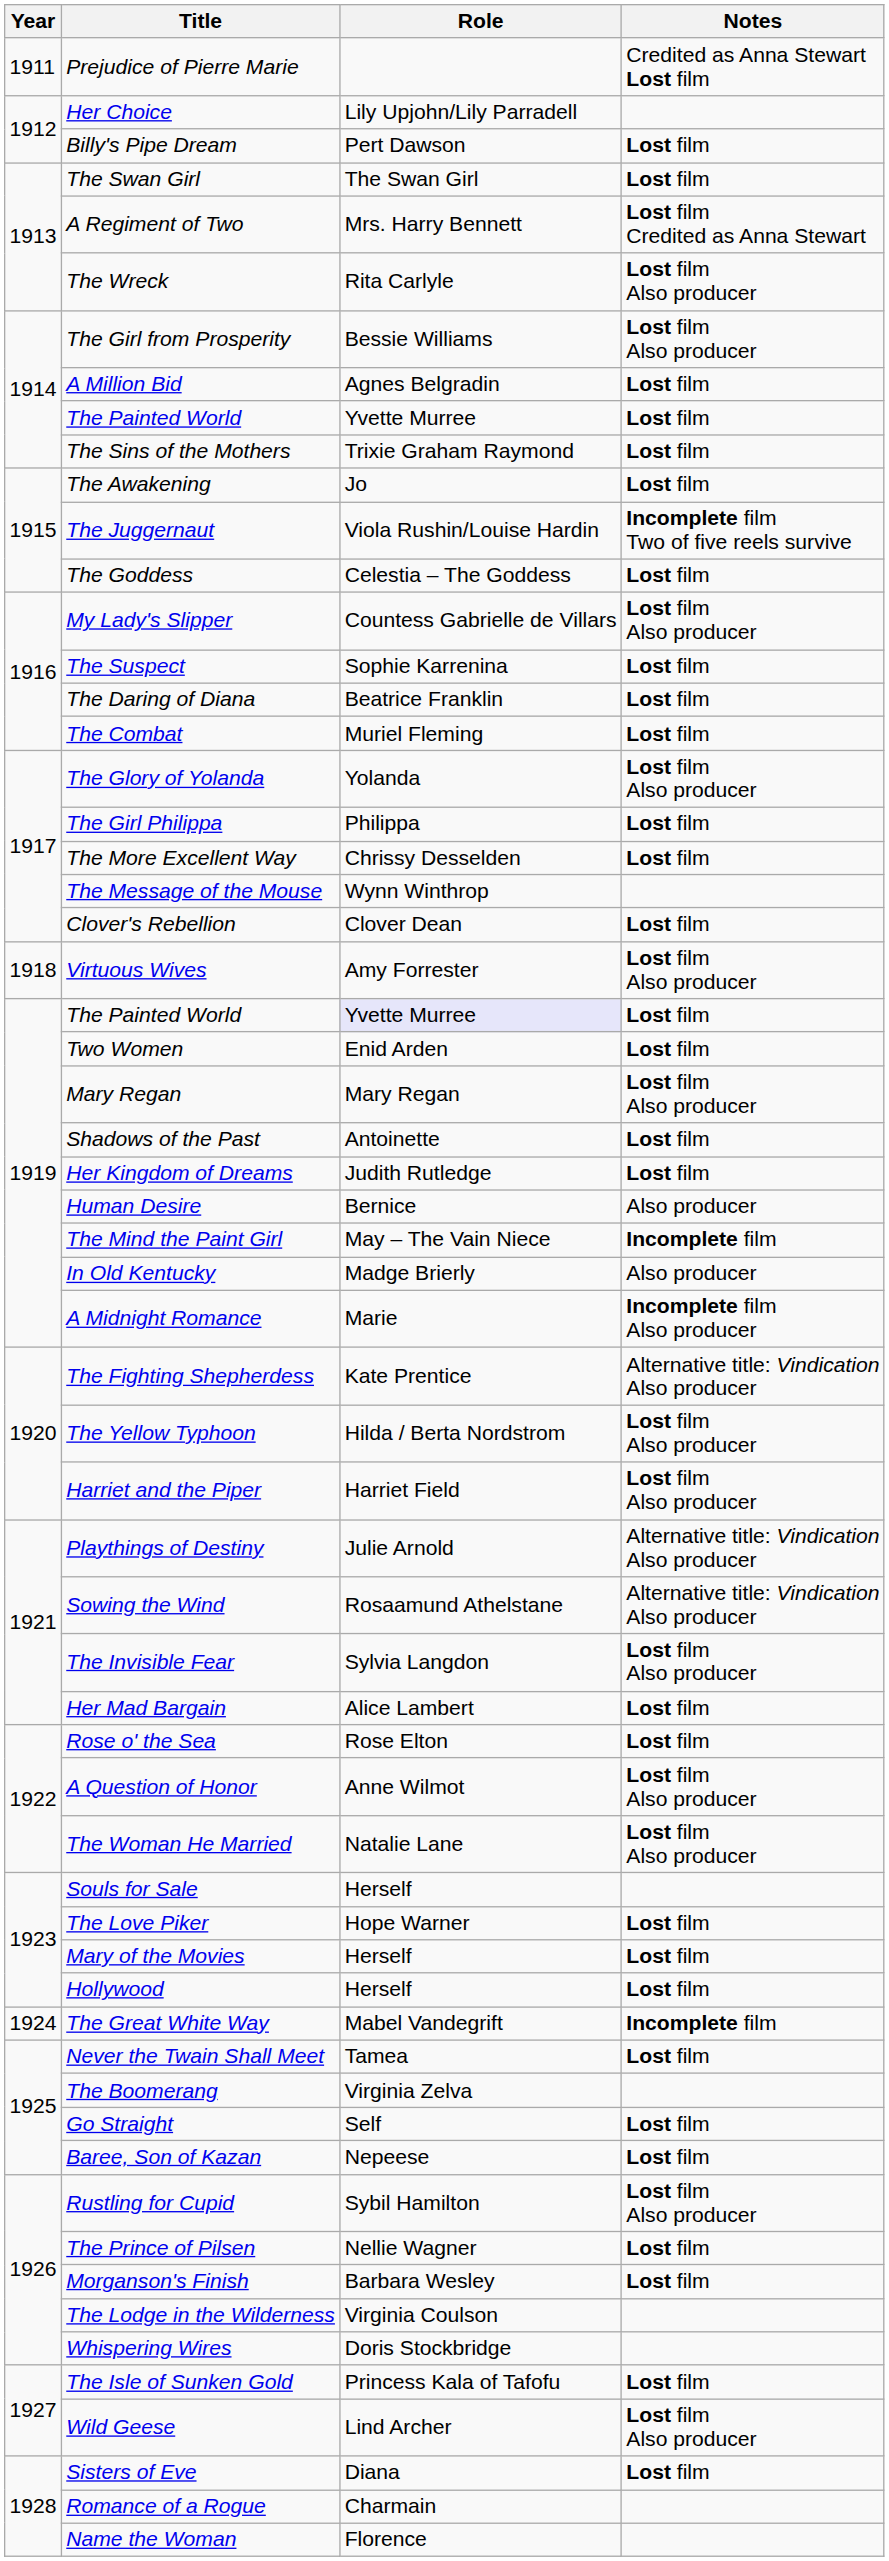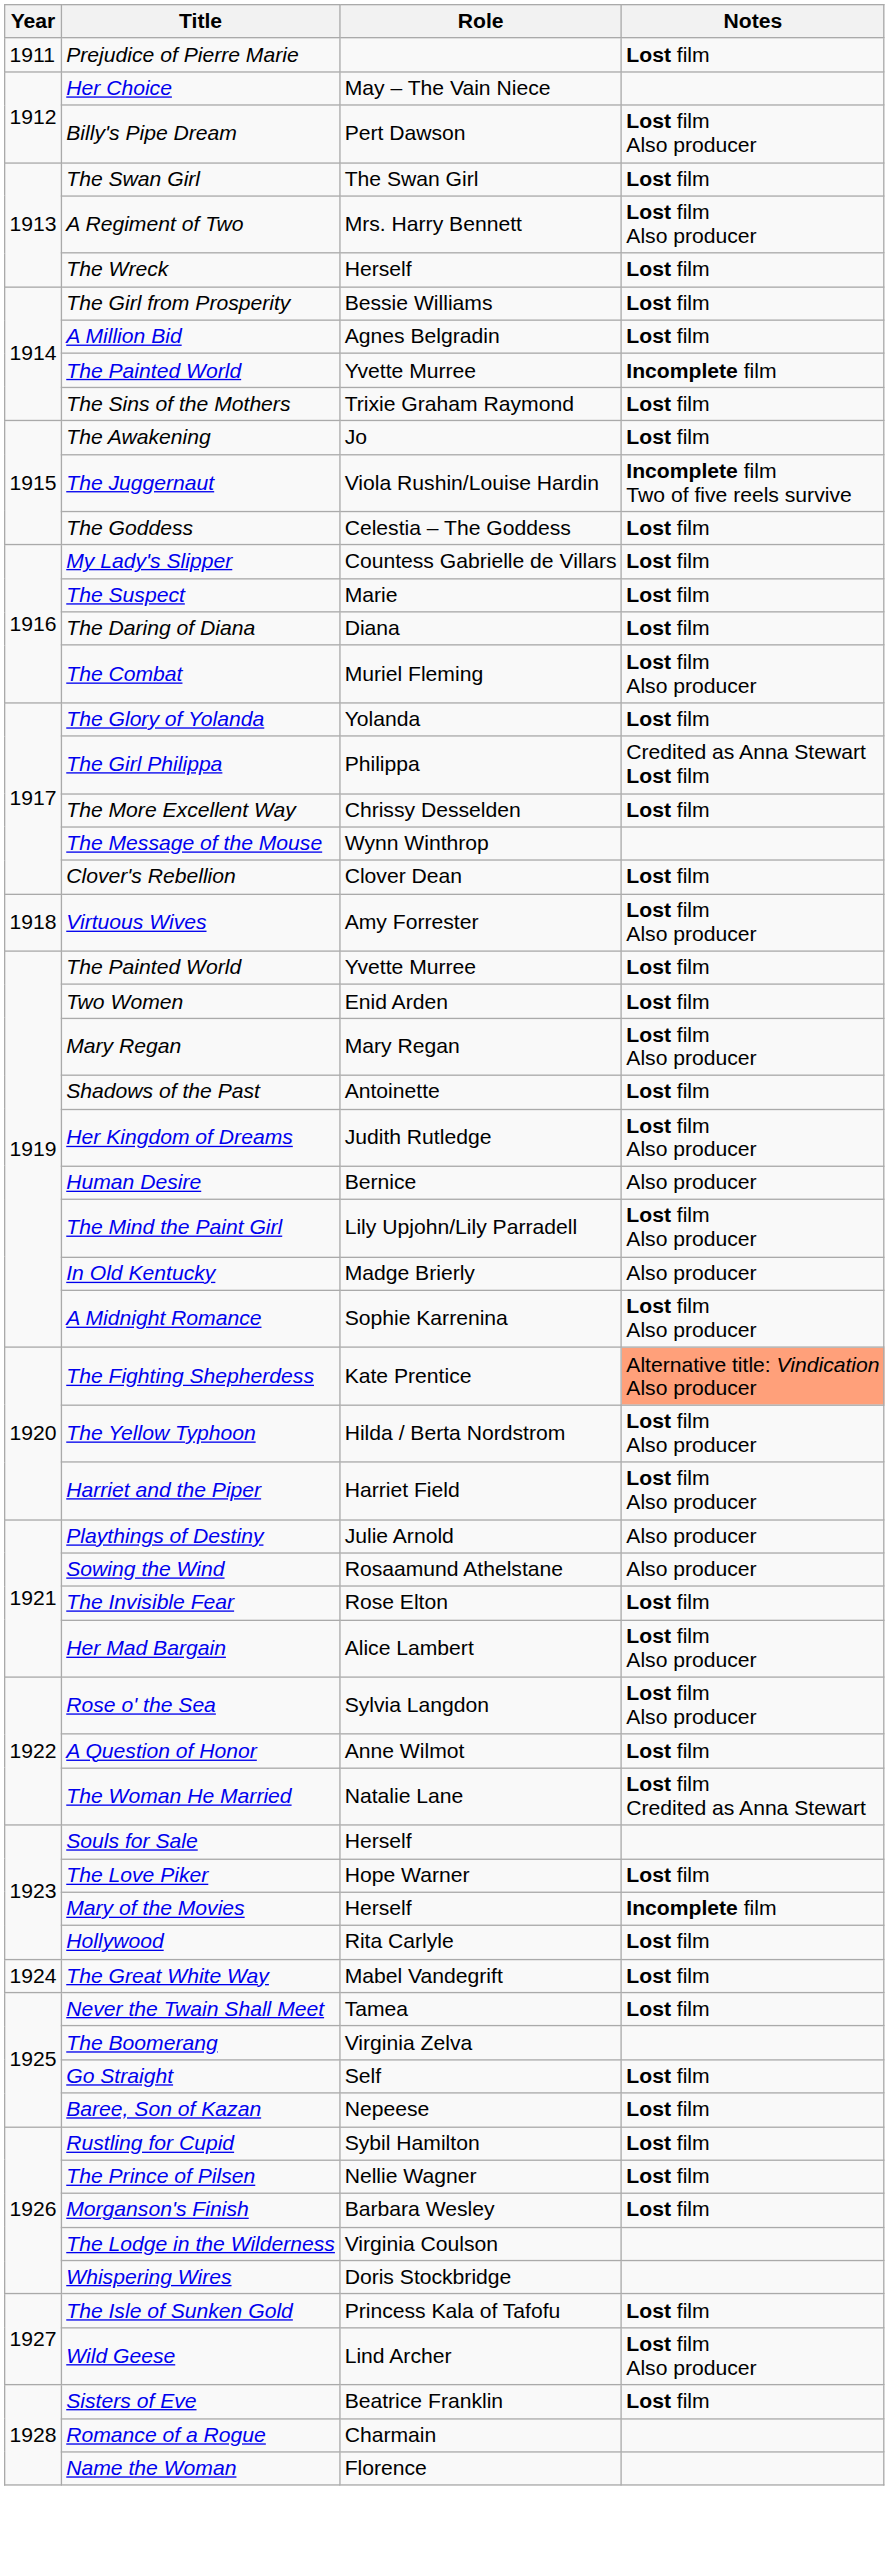Prejudice of Pierre Marie | Notes: Credited as Anna Stewart Lost film -> Lost film
Her Choice | Role: Lily Upjohn/Lily Parradell -> May – The Vain Niece
Billy's Pipe Dream | Notes: Lost film -> Lost film Also producer
A Regiment of Two | Notes: Lost film Credited as Anna Stewart -> Lost film Also producer
The Wreck | Role: Rita Carlyle -> Herself
The Wreck | Notes: Lost film Also producer -> Lost film
The Girl from Prosperity | Notes: Lost film Also producer -> Lost film
1914 / The Painted World | Notes: Lost film -> Incomplete film
My Lady's Slipper | Notes: Lost film Also producer -> Lost film
The Suspect | Role: Sophie Karrenina -> Marie
The Daring of Diana | Role: Beatrice Franklin -> Diana
The Combat | Notes: Lost film -> Lost film Also producer
The Glory of Yolanda | Notes: Lost film Also producer -> Lost film
The Girl Philippa | Notes: Lost film -> Credited as Anna Stewart Lost film
1919 / The Painted World | Role: lavender background -> no background
Her Kingdom of Dreams | Notes: Lost film -> Lost film Also producer
The Mind the Paint Girl | Role: May – The Vain Niece -> Lily Upjohn/Lily Parradell
The Mind the Paint Girl | Notes: Incomplete film -> Lost film Also producer
A Midnight Romance | Role: Marie -> Sophie Karrenina
A Midnight Romance | Notes: Incomplete film Also producer -> Lost film Also producer
The Fighting Shepherdess | Notes: no background -> lightsalmon background
Playthings of Destiny | Notes: Alternative title: Vindication Also producer -> Also producer
Sowing the Wind | Notes: Alternative title: Vindication Also producer -> Also producer
The Invisible Fear | Role: Sylvia Langdon -> Rose Elton
The Invisible Fear | Notes: Lost film Also producer -> Lost film
Her Mad Bargain | Notes: Lost film -> Lost film Also producer
Rose o' the Sea | Role: Rose Elton -> Sylvia Langdon
Rose o' the Sea | Notes: Lost film -> Lost film Also producer
A Question of Honor | Notes: Lost film Also producer -> Lost film
The Woman He Married | Notes: Lost film Also producer -> Lost film Credited as Anna Stewart
Mary of the Movies | Notes: Lost film -> Incomplete film
Hollywood | Role: Herself -> Rita Carlyle
The Great White Way | Notes: Incomplete film -> Lost film
Rustling for Cupid | Notes: Lost film Also producer -> Lost film
Sisters of Eve | Role: Diana -> Beatrice Franklin
